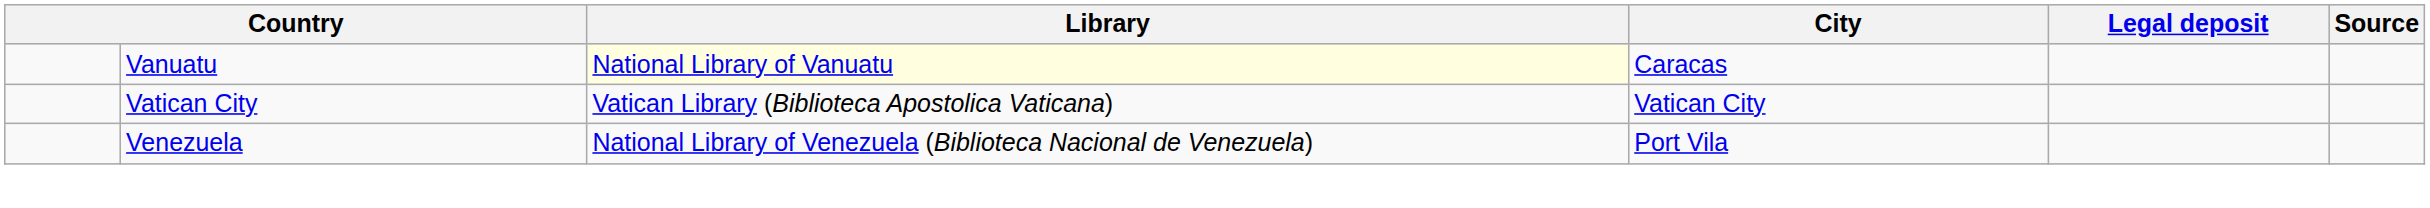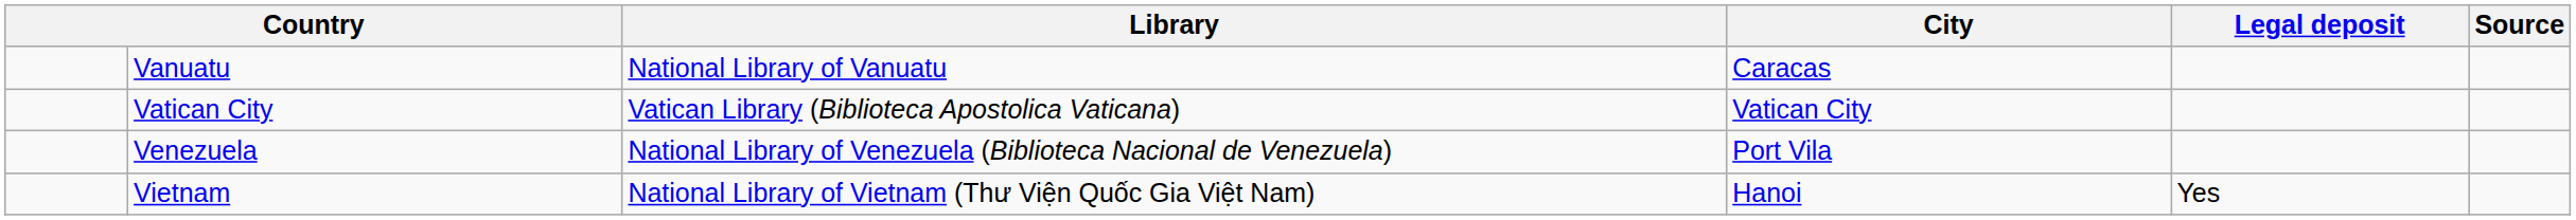Vanuatu | Library: lightyellow background -> no background
+ row: Vietnam | National Library of Vietnam (Thư Viện Quốc Gia Việt Nam) | Hanoi | Yes
